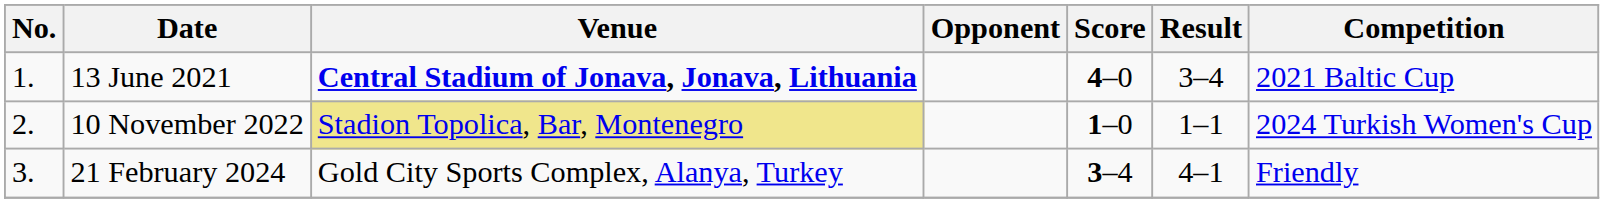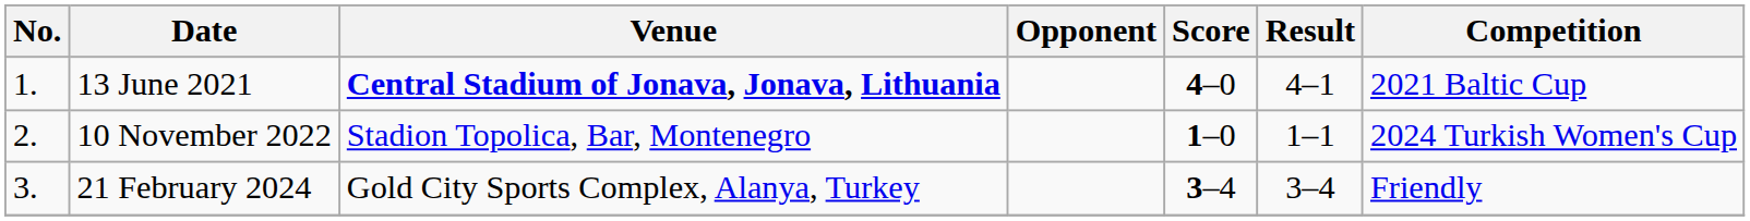13 June 2021 | Result: 3–4 -> 4–1
10 November 2022 | Venue: khaki background -> no background
21 February 2024 | Result: 4–1 -> 3–4
